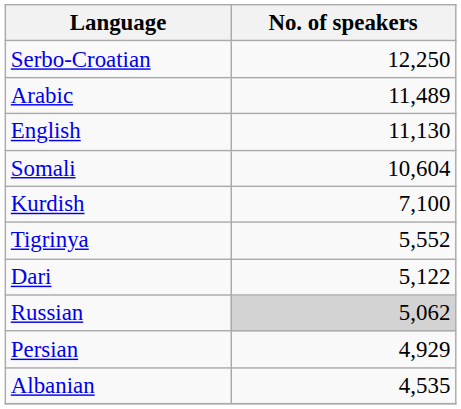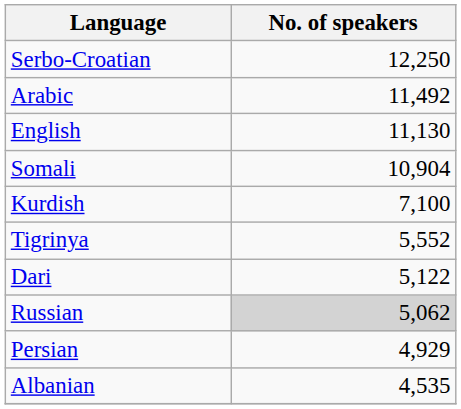Arabic | No. of speakers: 11,489 -> 11,492
Somali | No. of speakers: 10,604 -> 10,904
